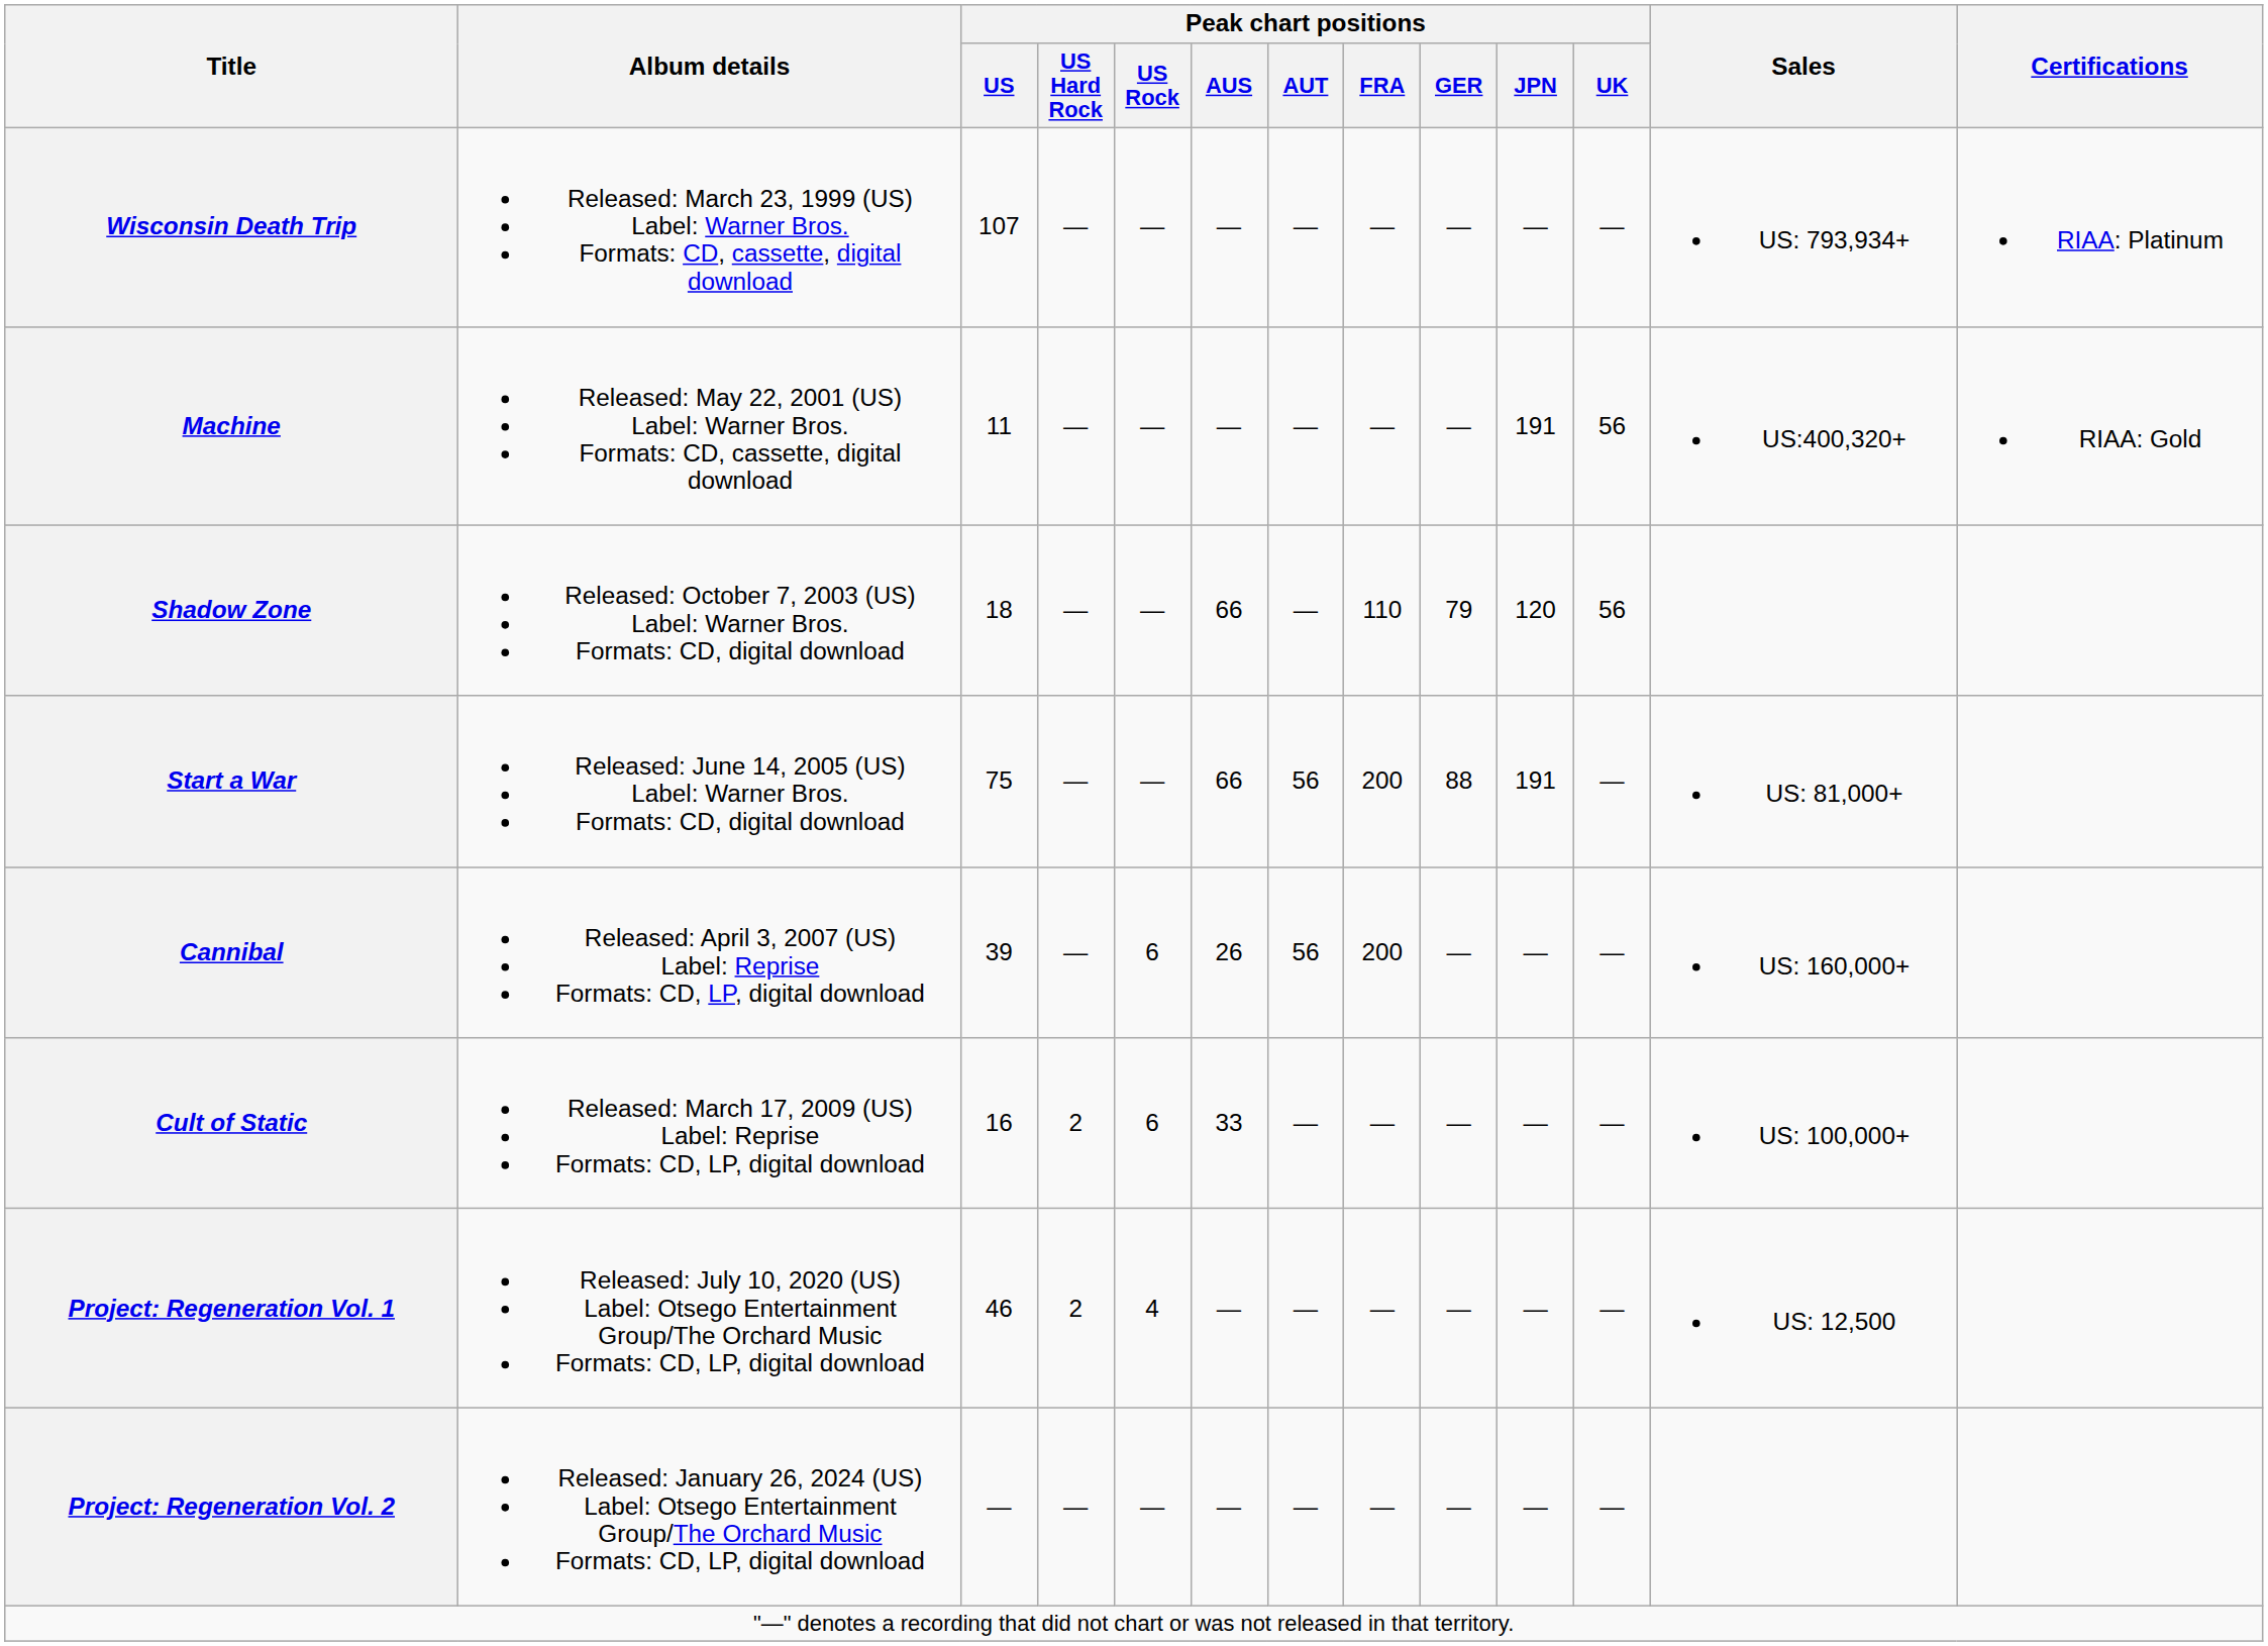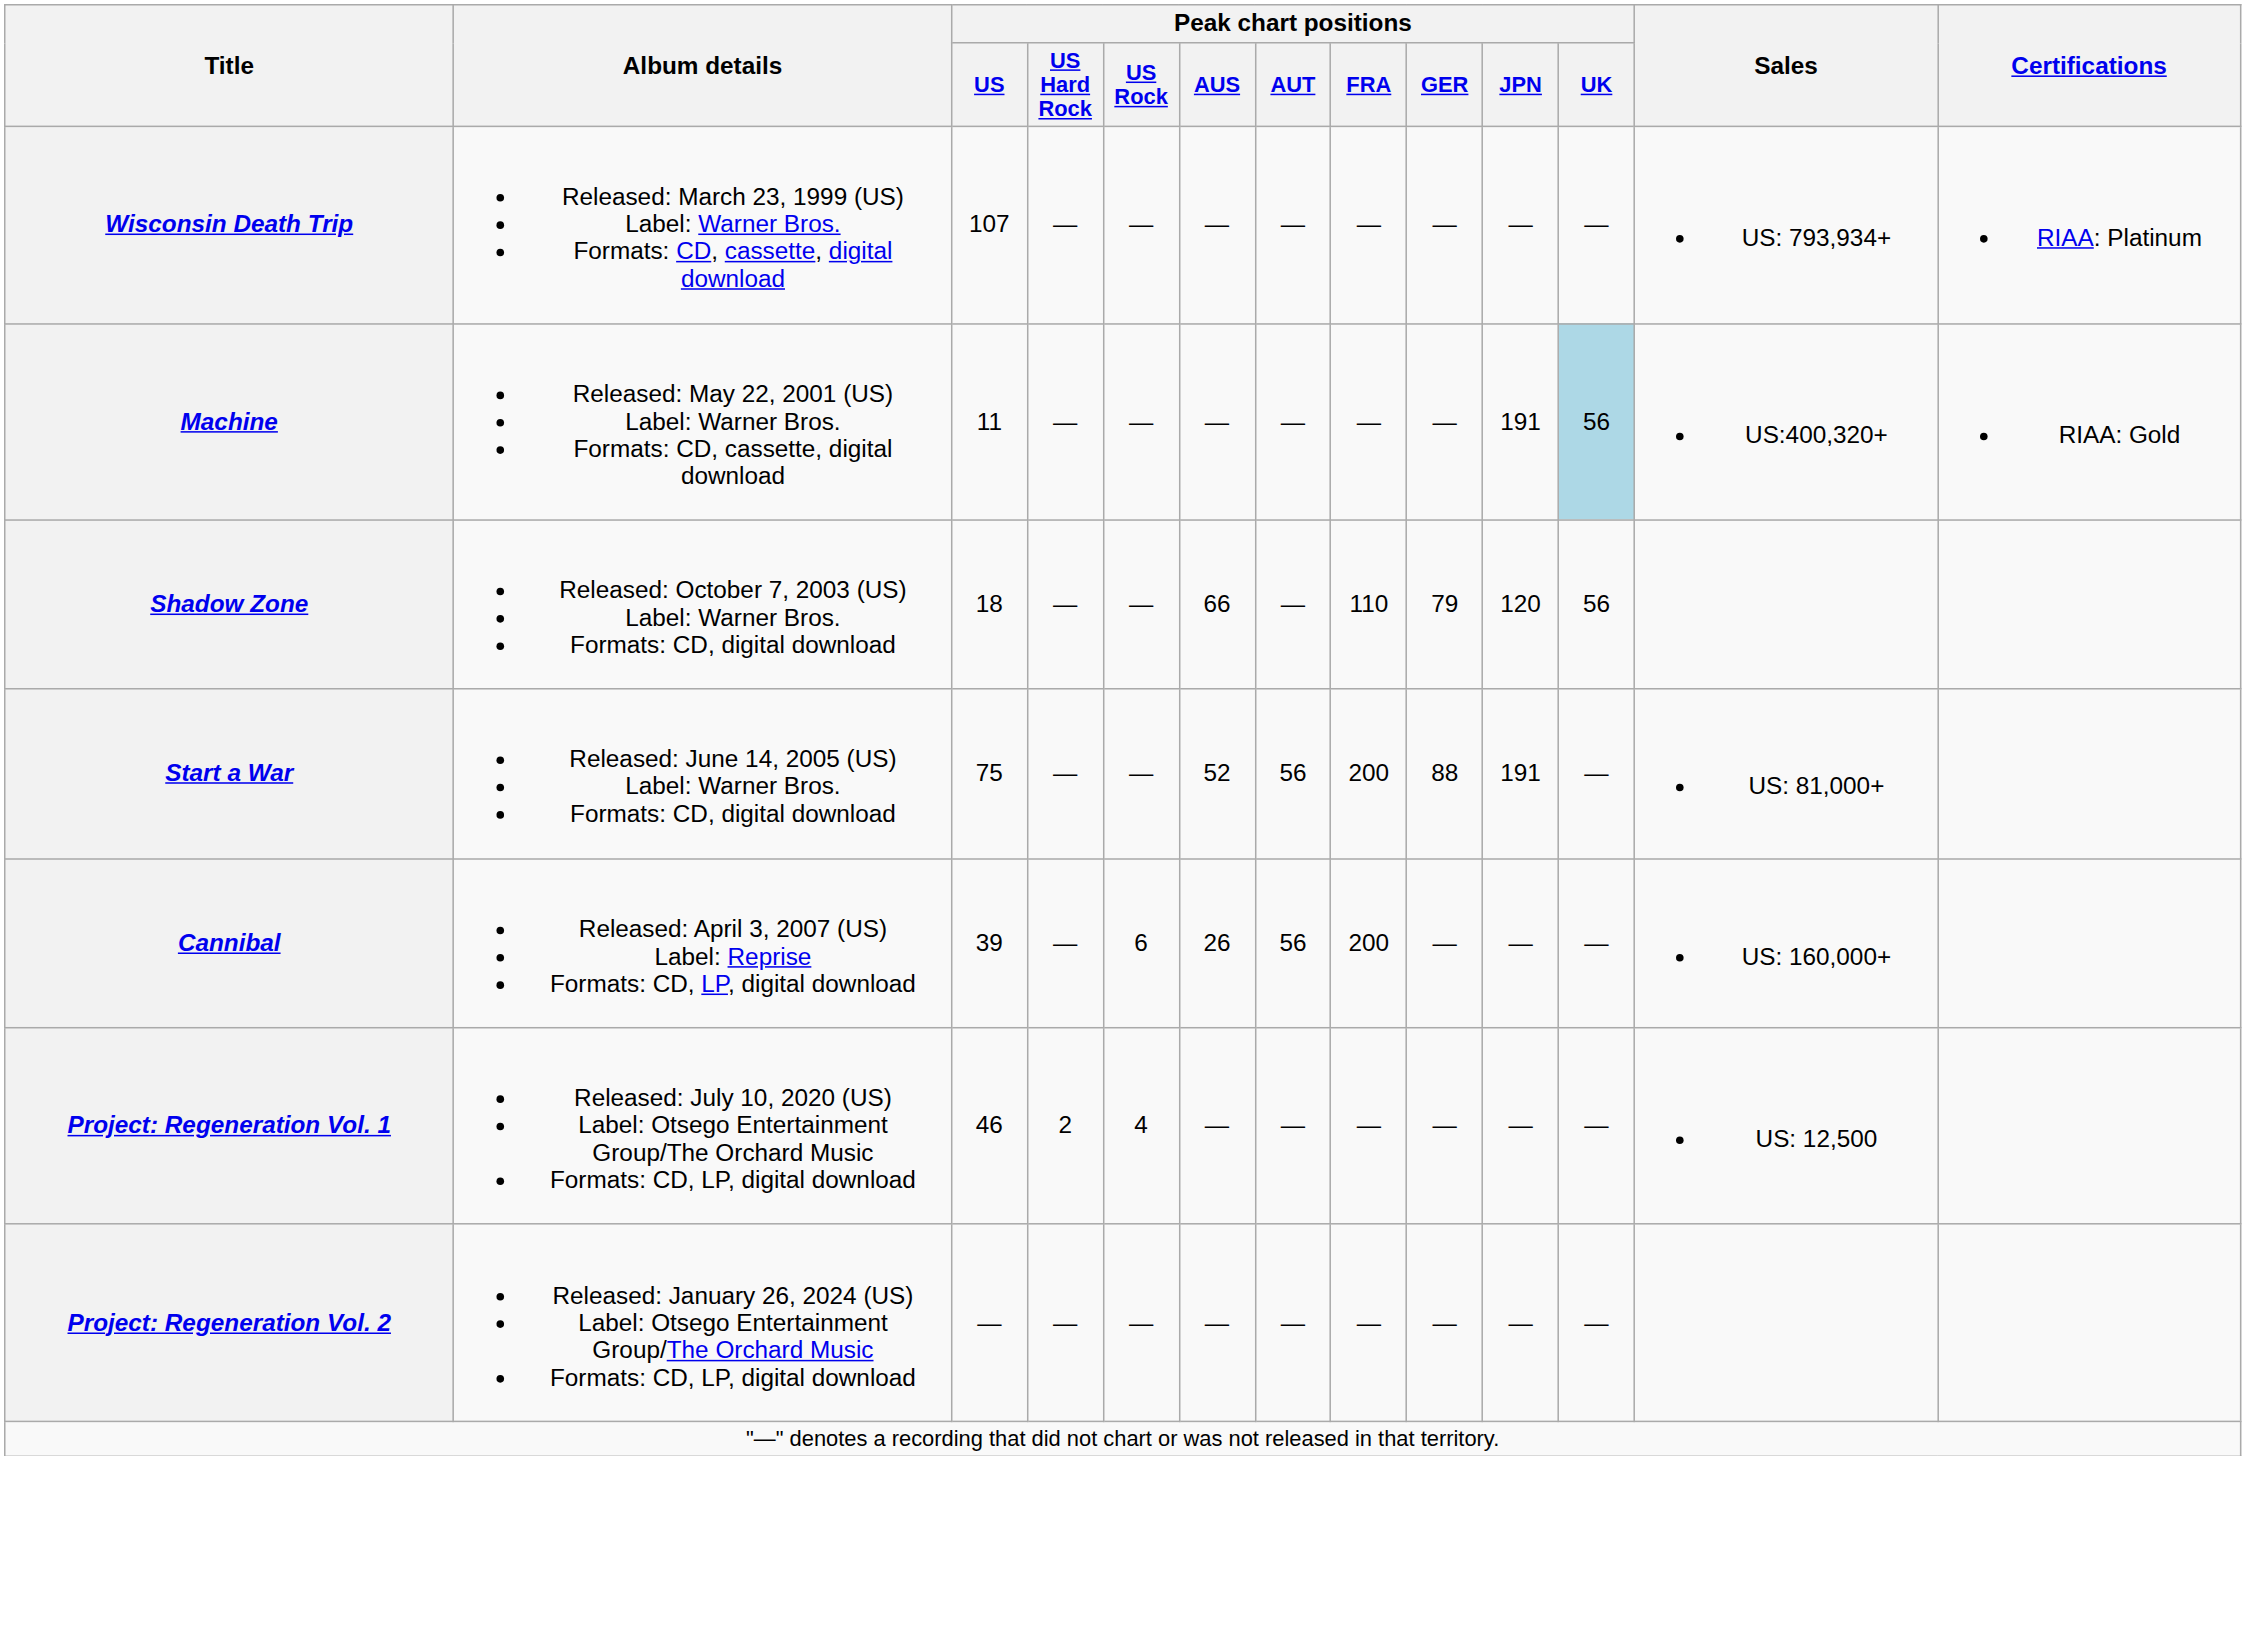Machine | Peak chart positions / UK: no background -> lightblue background
Start a War | Peak chart positions / AUS: 66 -> 52
- row: Cult of Static | Released: March 17, 2009 (US) Label: Reprise Formats: CD, LP, digital download | 16 | 2 | 6 | 33 | — | — | — | — | — | US: 100,000+
